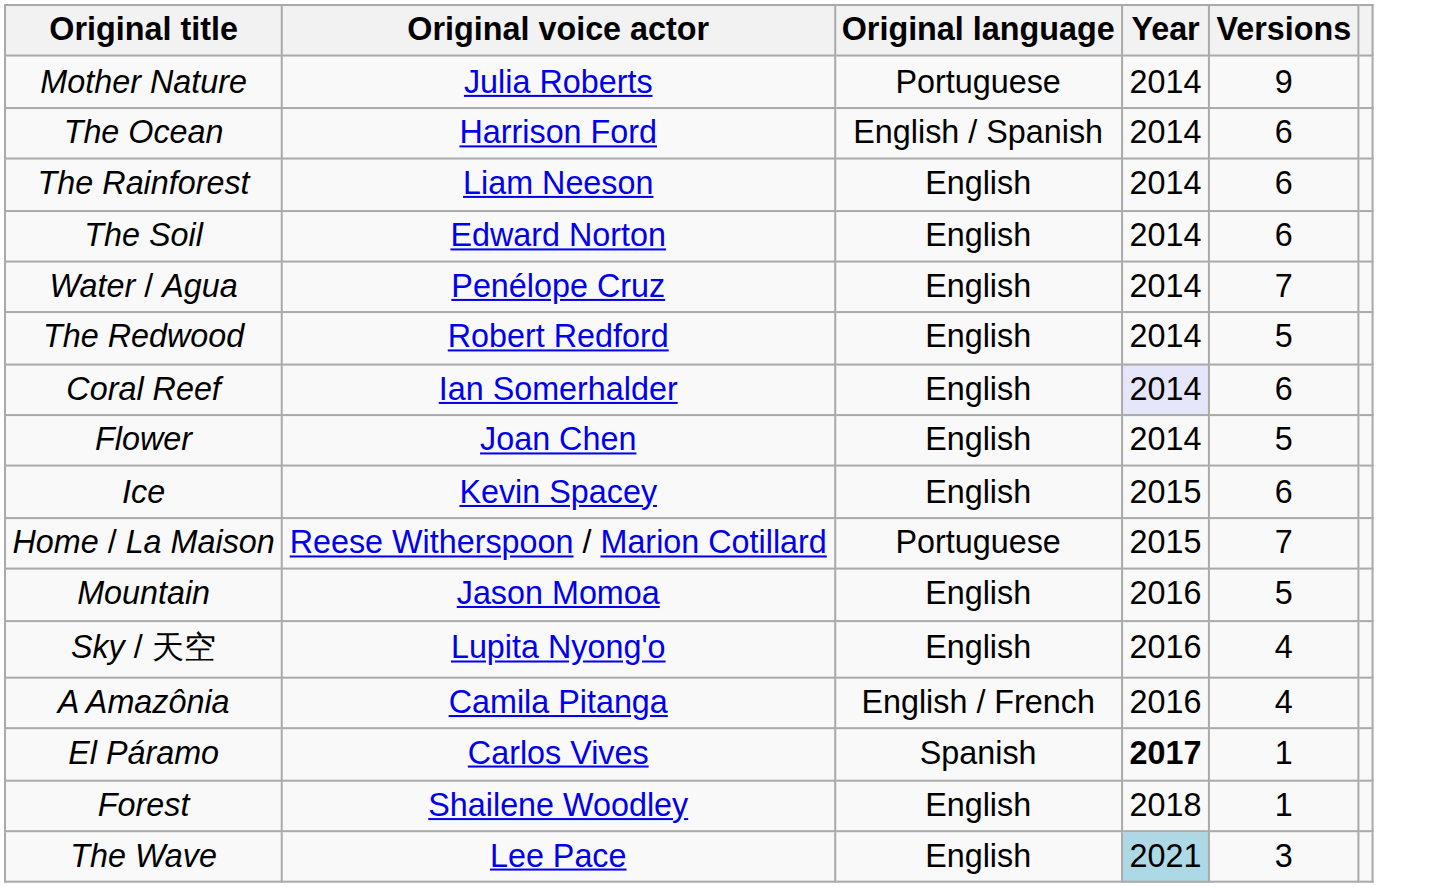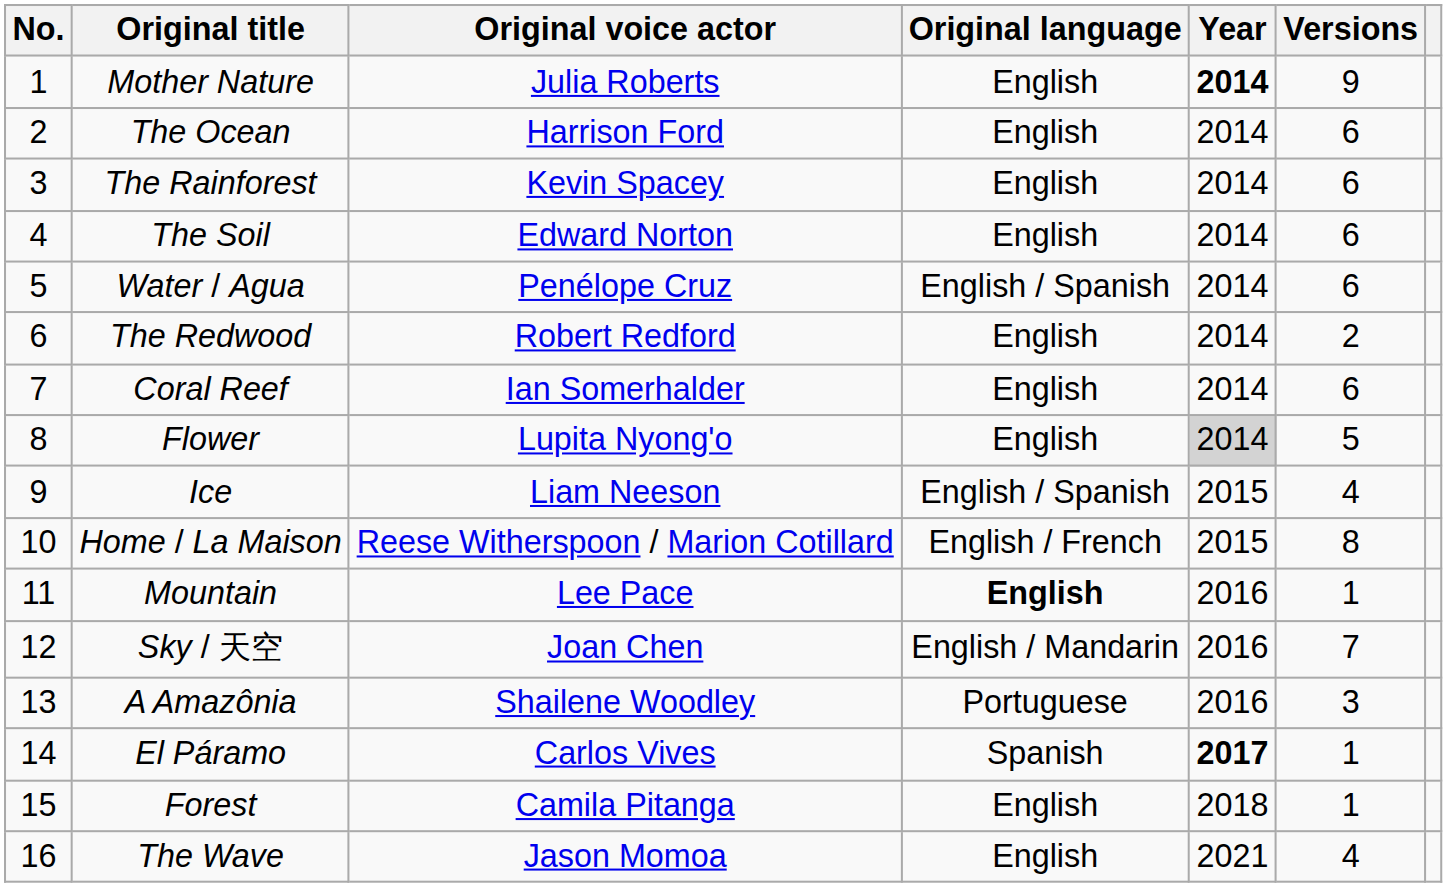+ column: No. | 1 | 2 | 3 | 4 | 5 | 6 | 7 | 8 | 9 | 10 | 11 | 12 | 13 | 14 | 15 | 16
Mother Nature | Original language: Portuguese -> English
Mother Nature | Year: normal -> bold
The Ocean | Original language: English / Spanish -> English
The Rainforest | Original voice actor: Liam Neeson -> Kevin Spacey
Water / Agua | Original language: English -> English / Spanish
Water / Agua | Versions: 7 -> 6
The Redwood | Versions: 5 -> 2
Coral Reef | Year: lavender background -> no background
Flower | Original voice actor: Joan Chen -> Lupita Nyong'o
Flower | Year: no background -> lightgrey background
Ice | Original voice actor: Kevin Spacey -> Liam Neeson
Ice | Original language: English -> English / Spanish
Ice | Versions: 6 -> 4
Home / La Maison | Original language: Portuguese -> English / French
Home / La Maison | Versions: 7 -> 8
Mountain | Original voice actor: Jason Momoa -> Lee Pace
Mountain | Original language: normal -> bold
Mountain | Versions: 5 -> 1
Sky / 天空 | Original voice actor: Lupita Nyong'o -> Joan Chen
Sky / 天空 | Original language: English -> English / Mandarin
Sky / 天空 | Versions: 4 -> 7
A Amazônia | Original voice actor: Camila Pitanga -> Shailene Woodley
A Amazônia | Original language: English / French -> Portuguese
A Amazônia | Versions: 4 -> 3
Forest | Original voice actor: Shailene Woodley -> Camila Pitanga
The Wave | Original voice actor: Lee Pace -> Jason Momoa
The Wave | Year: lightblue background -> no background
The Wave | Versions: 3 -> 4
